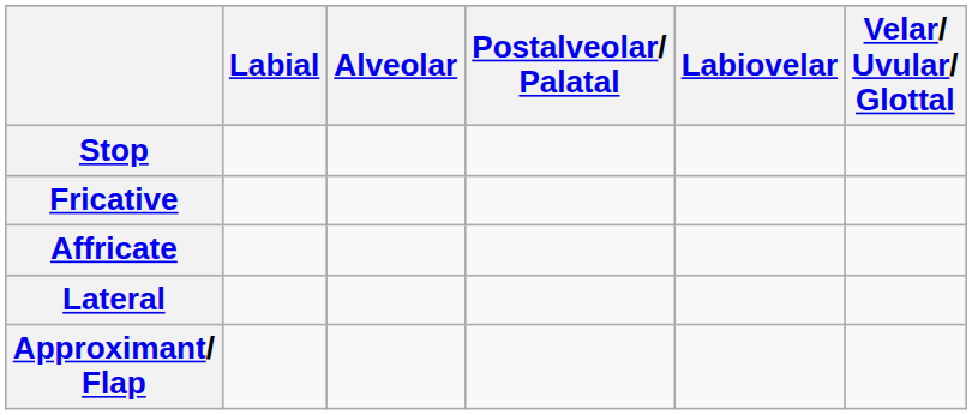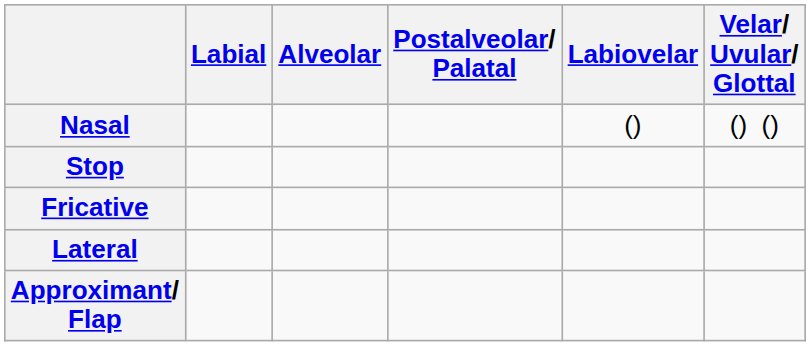+ row: Nasal | () | () ()
- row: Affricate
